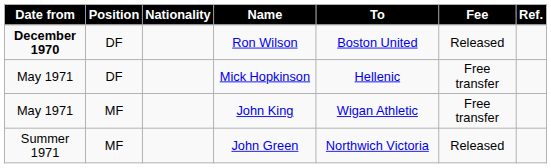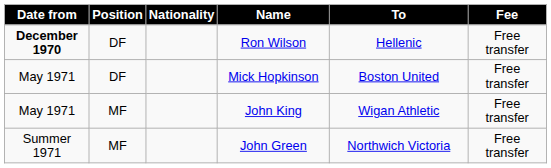- column: Ref.
Ron Wilson | To: Boston United -> Hellenic
Ron Wilson | Fee: Released -> Free transfer
Mick Hopkinson | To: Hellenic -> Boston United
John Green | Fee: Released -> Free transfer
